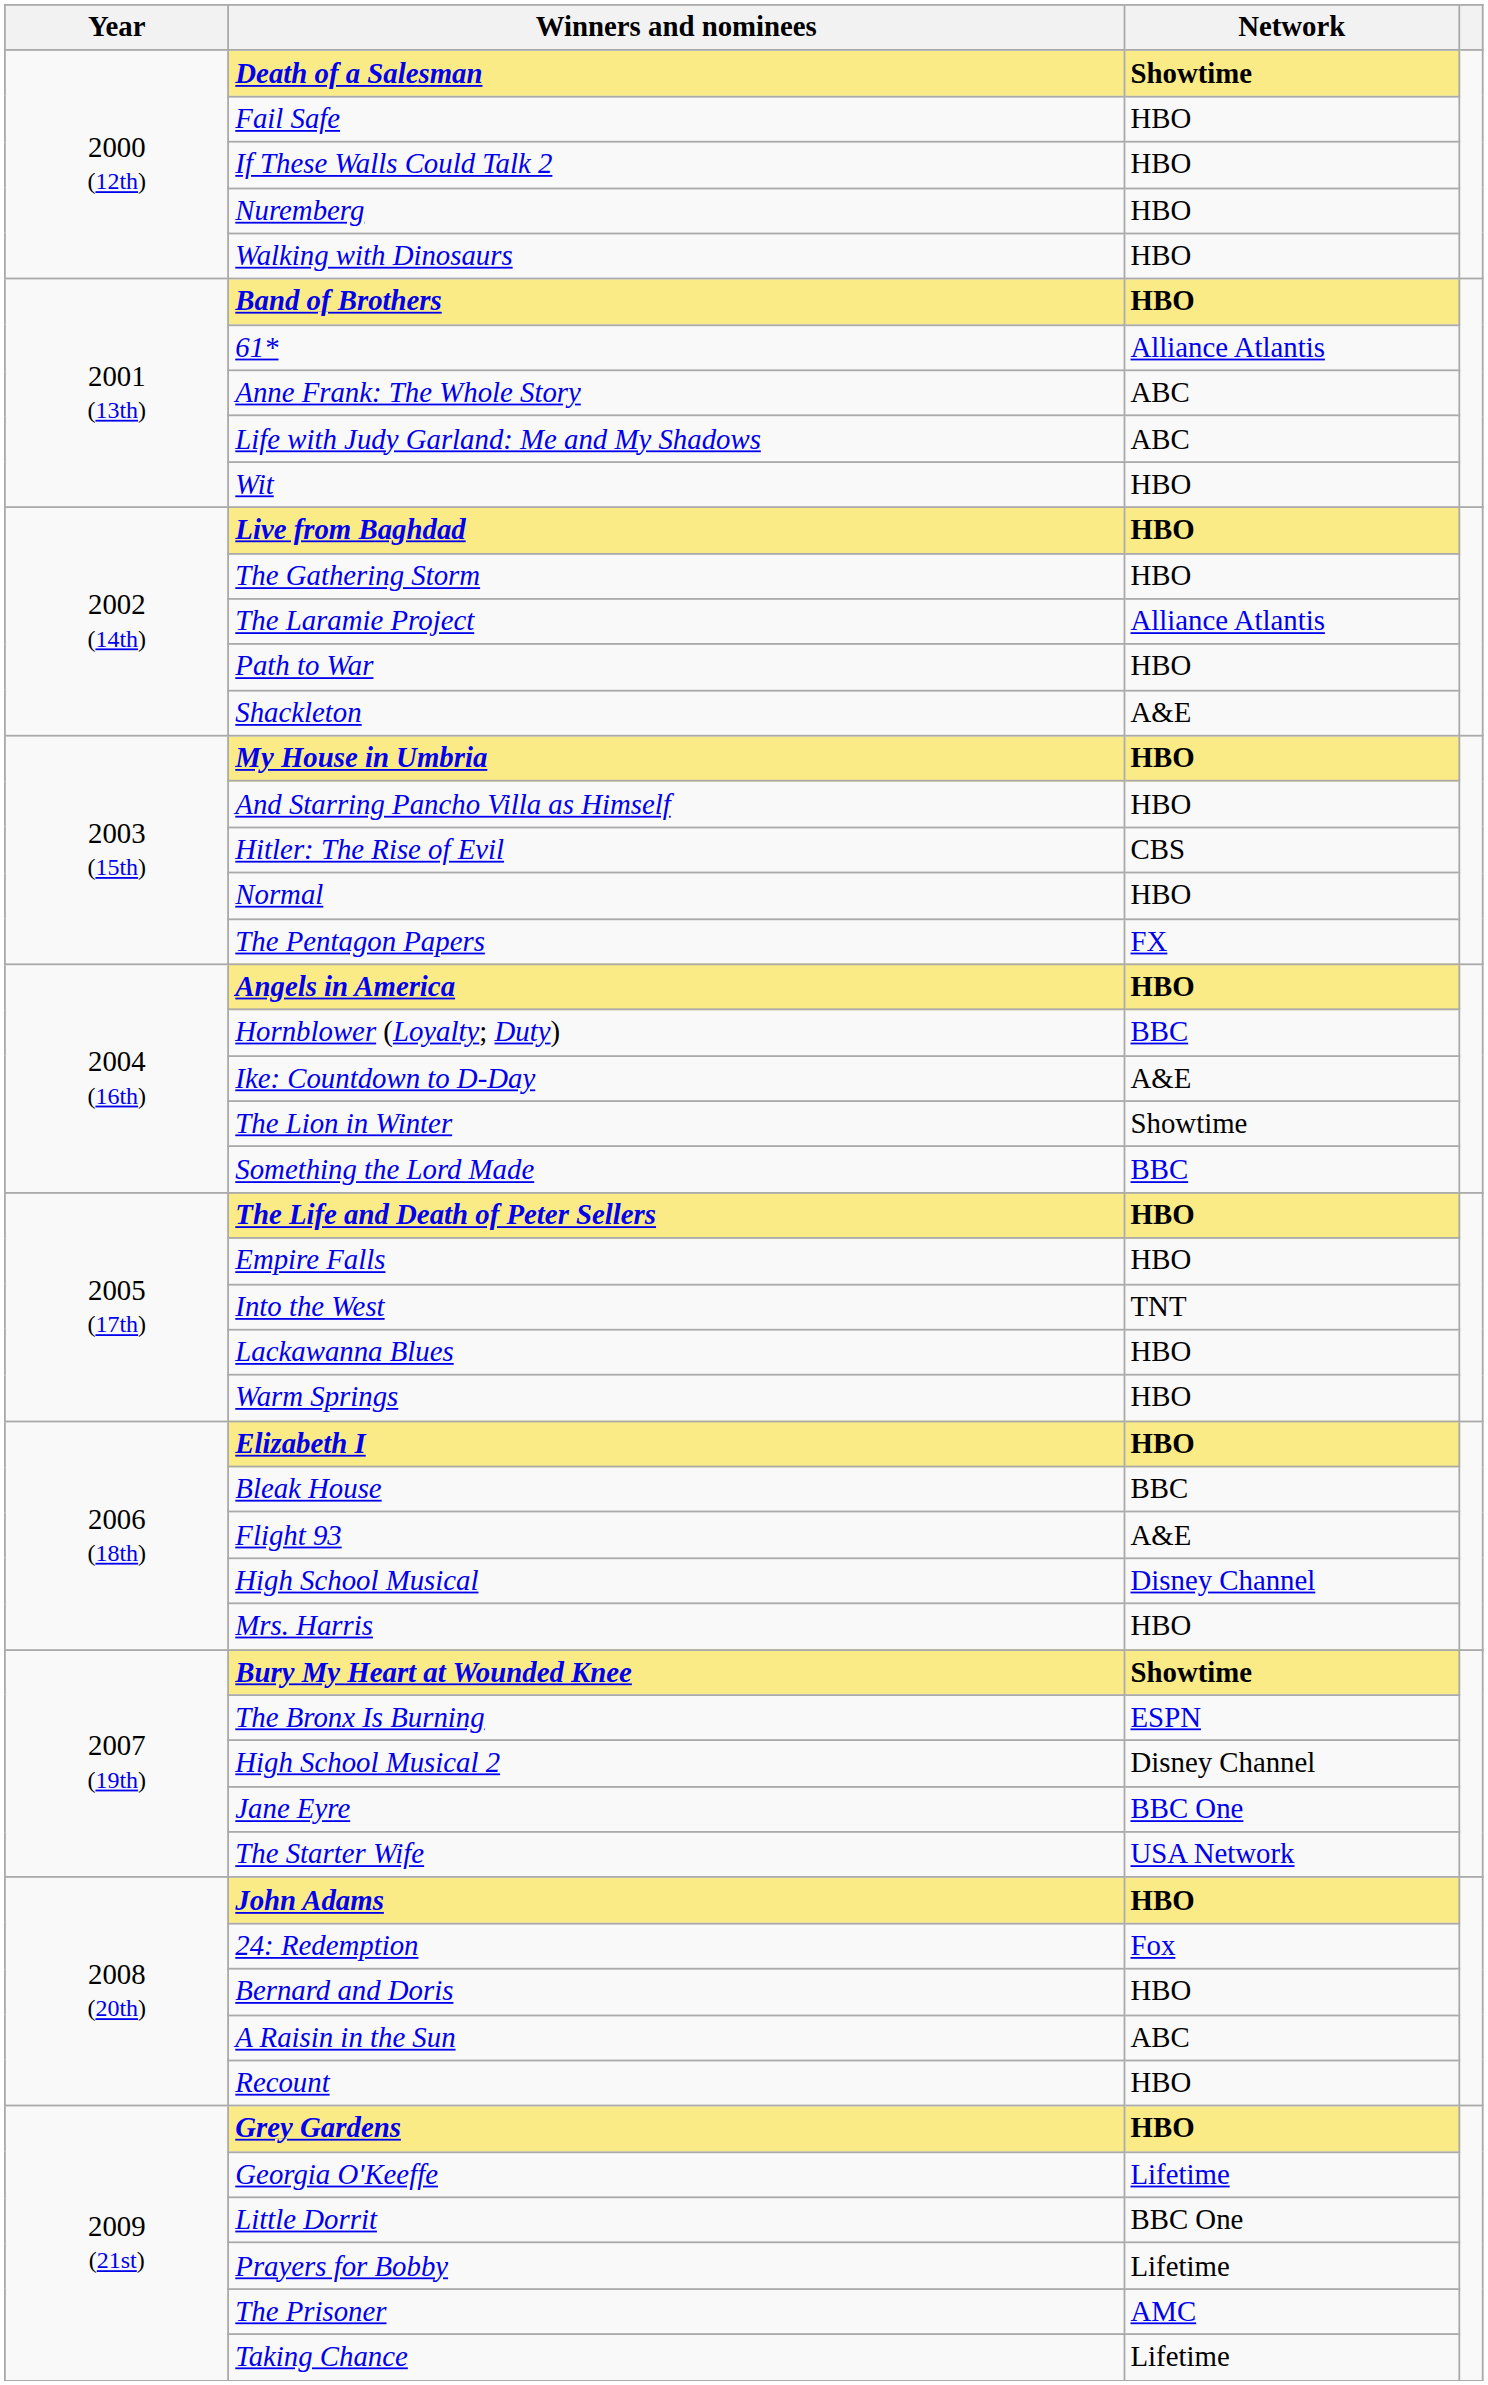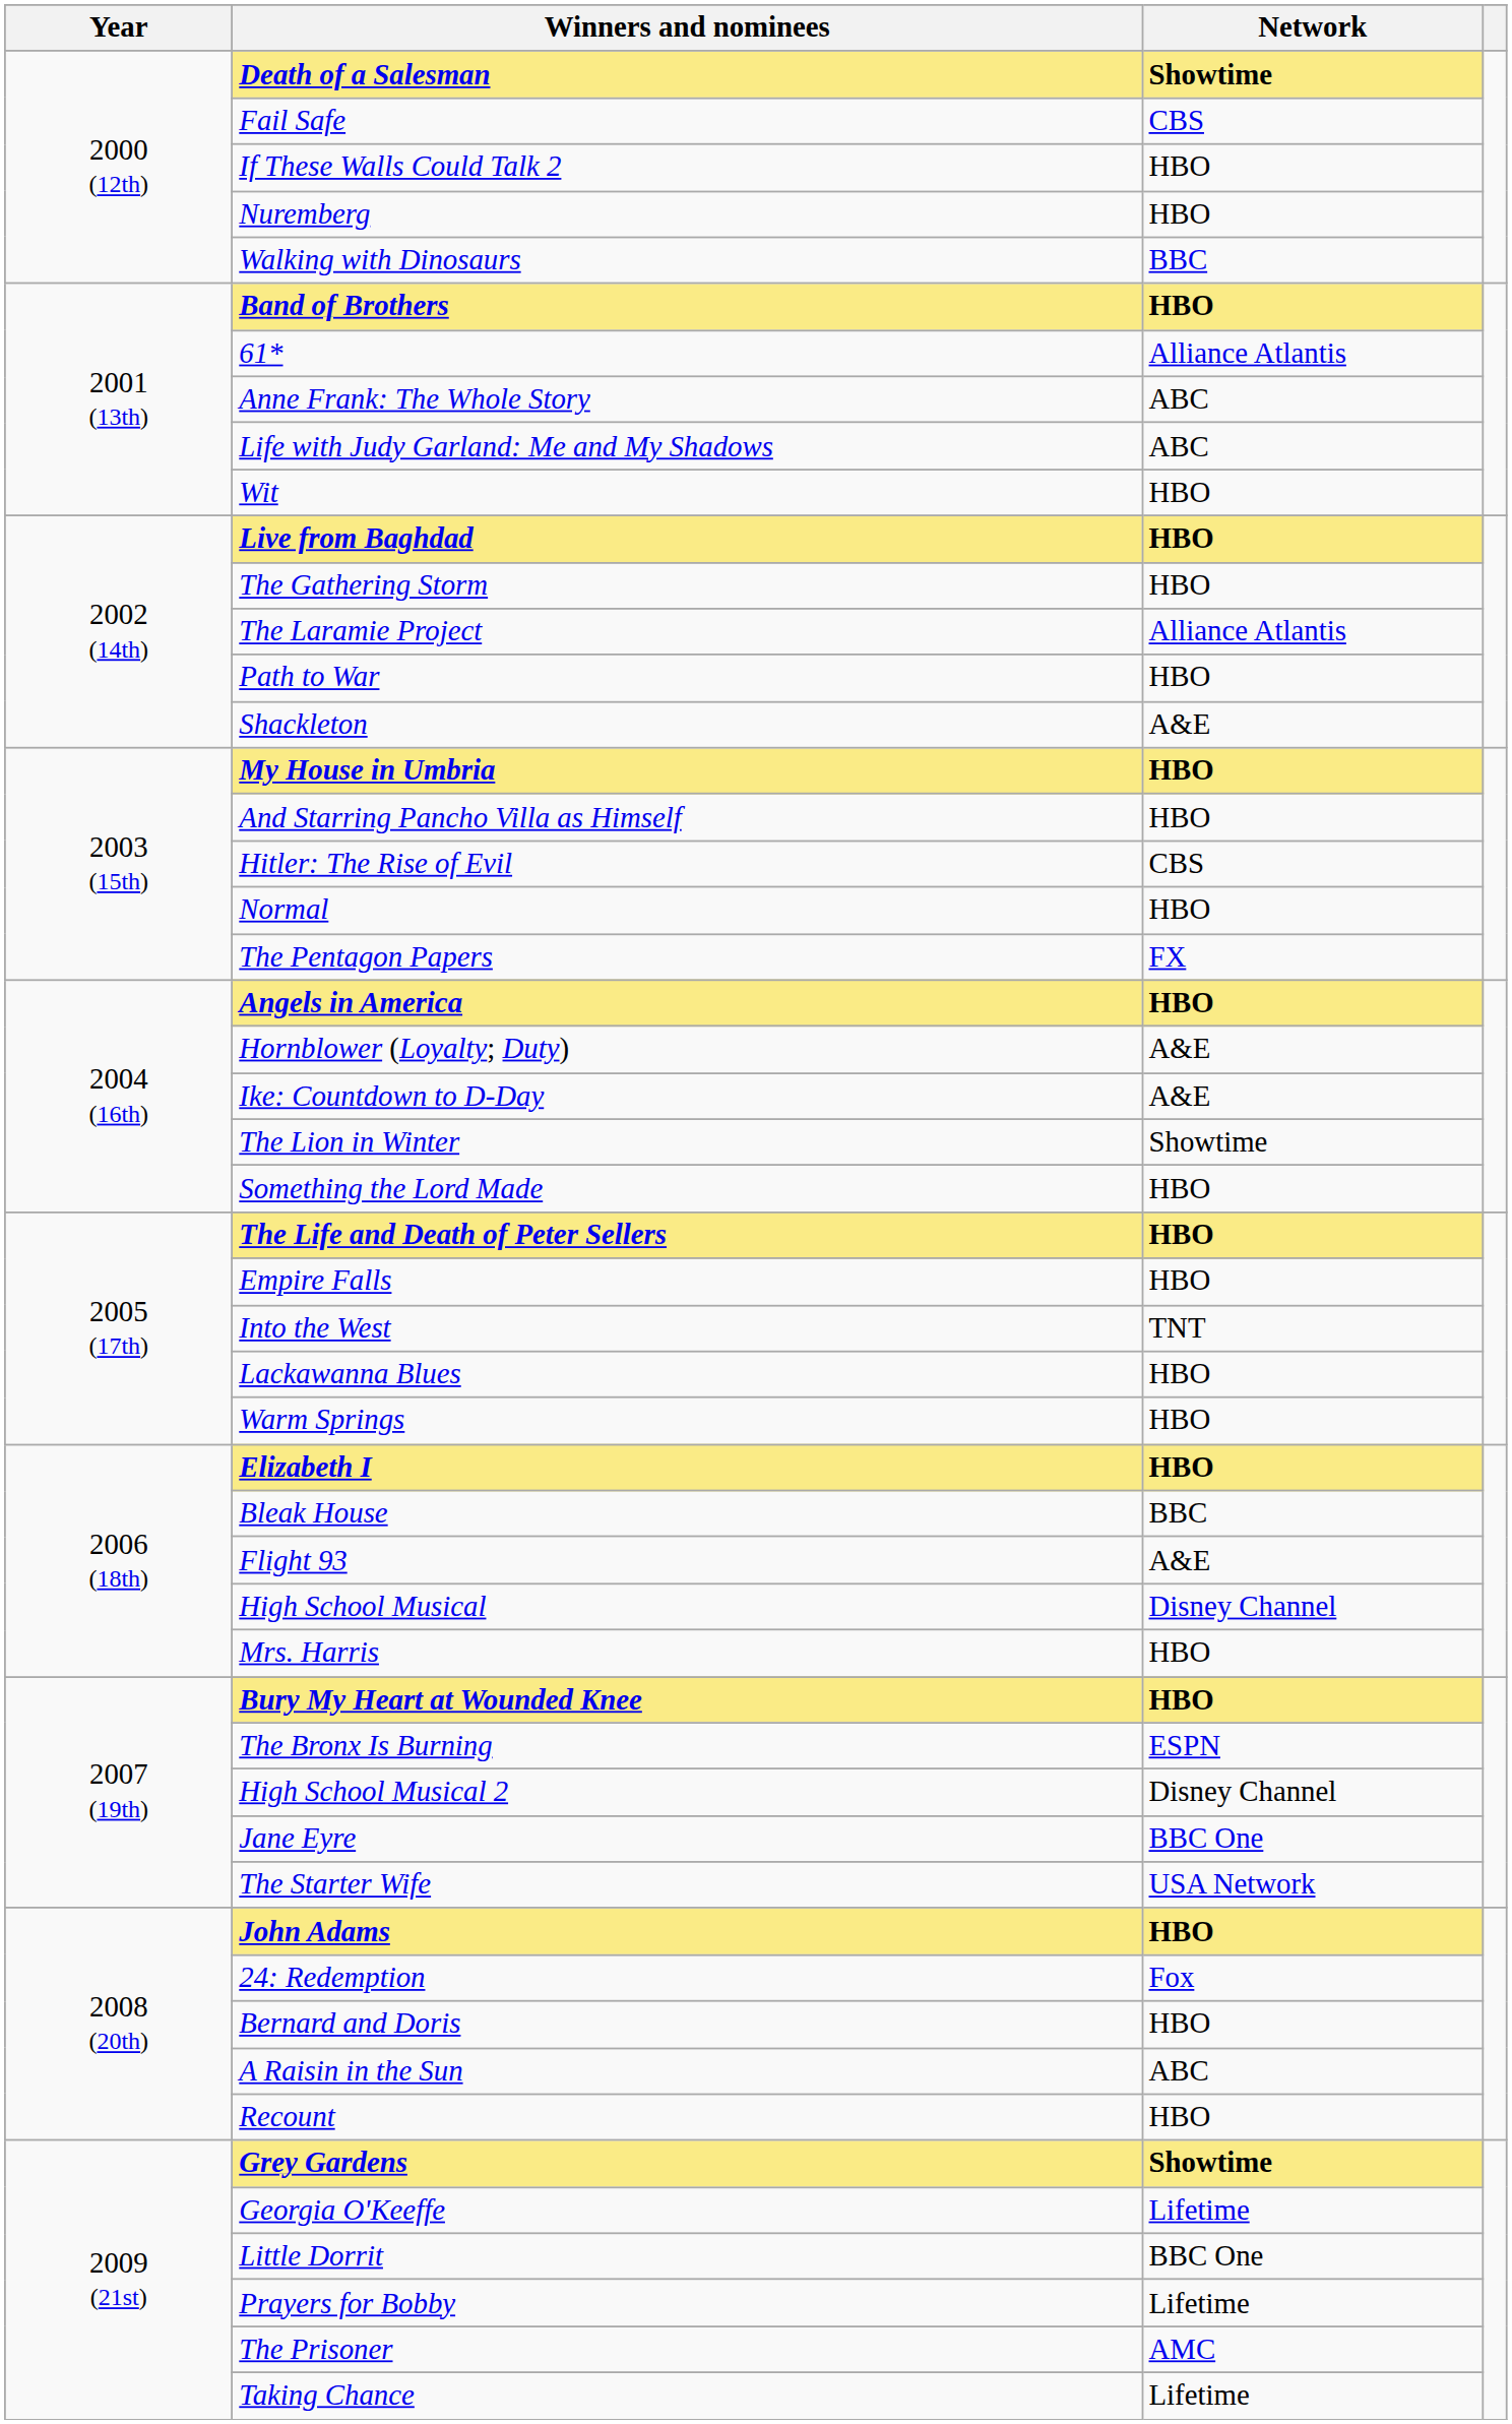Fail Safe | Network: HBO -> CBS
Walking with Dinosaurs | Network: HBO -> BBC
Hornblower (Loyalty; Duty) | Network: BBC -> A&E
Something the Lord Made | Network: BBC -> HBO
Bury My Heart at Wounded Knee | Network: Showtime -> HBO
Grey Gardens | Network: HBO -> Showtime
